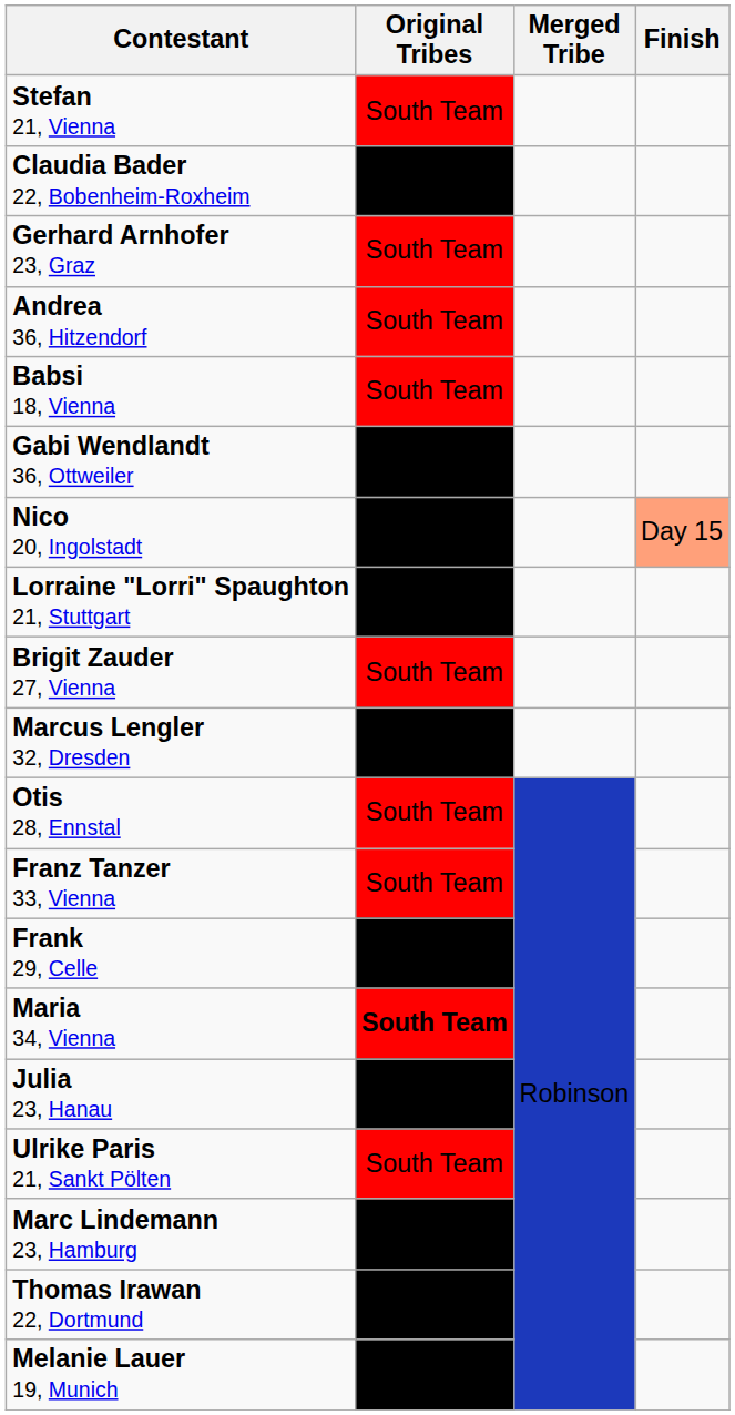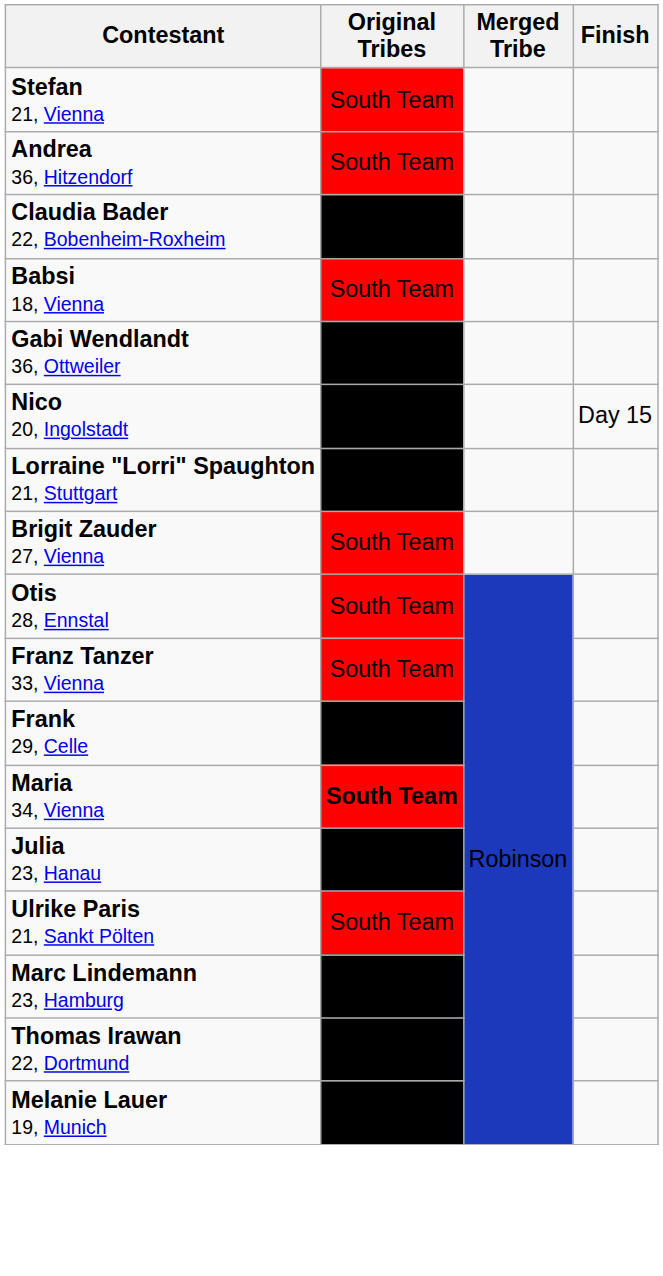rows swapped: Claudia Bader 22, Bobenheim-Roxheim <-> Andrea 36, Hitzendorf
- row: Gerhard Arnhofer 23, Graz | South Team
Nico 20, Ingolstadt | Finish: lightsalmon background -> no background
- row: Marcus Lengler 32, Dresden | North Team
